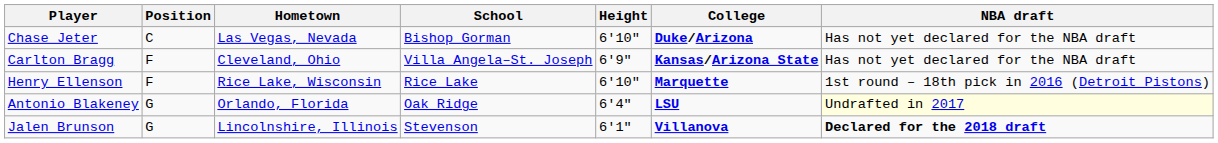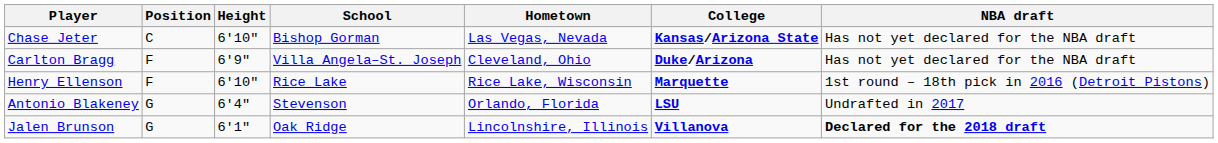columns swapped: Height <-> Hometown
Chase Jeter | College: Duke/Arizona -> Kansas/Arizona State
Carlton Bragg | College: Kansas/Arizona State -> Duke/Arizona
Antonio Blakeney | School: Oak Ridge -> Stevenson
Antonio Blakeney | NBA draft: lightyellow background -> no background
Jalen Brunson | School: Stevenson -> Oak Ridge
